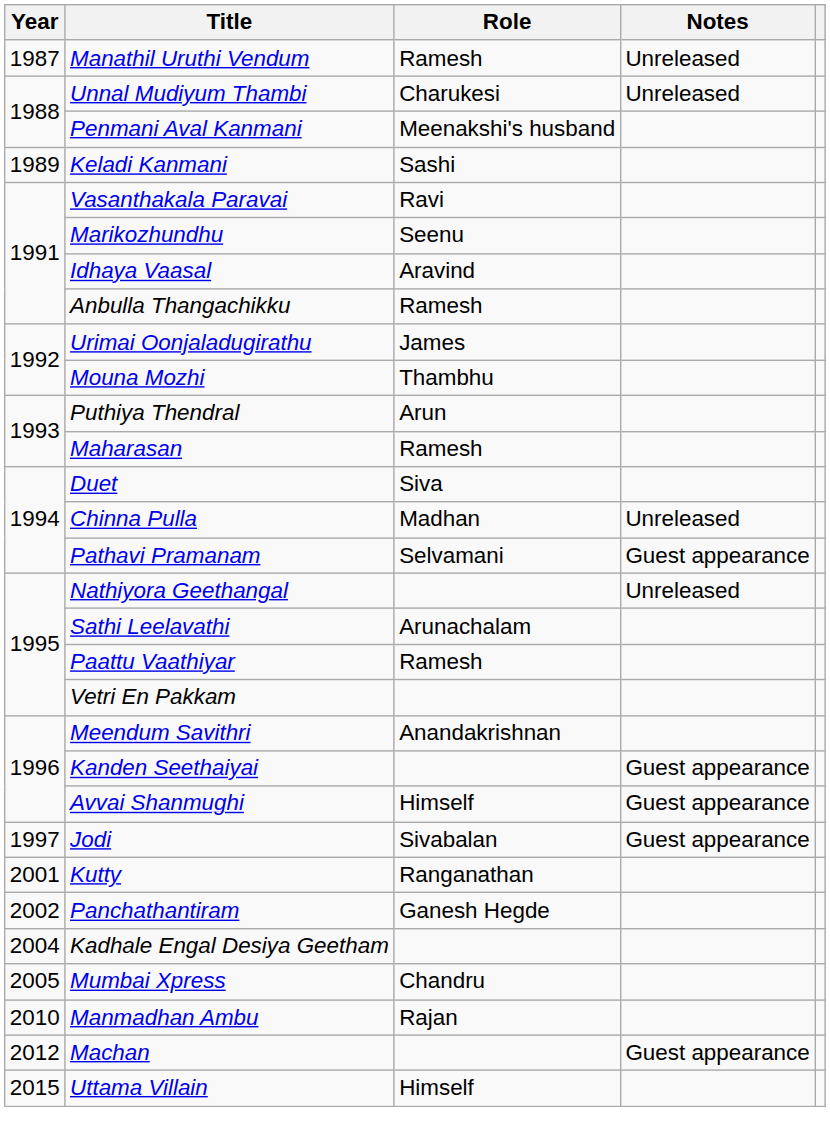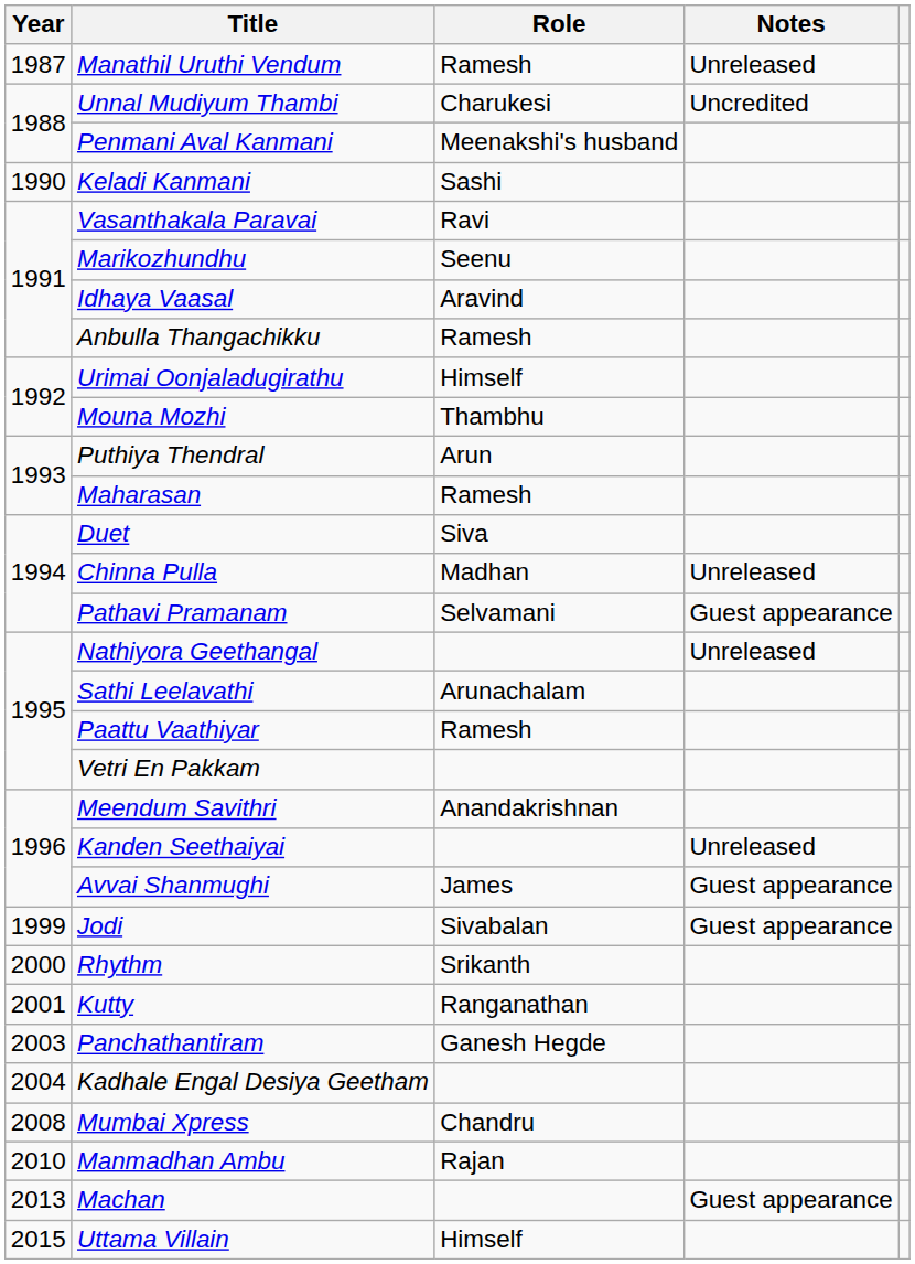Unnal Mudiyum Thambi | Notes: Unreleased -> Uncredited
Keladi Kanmani | Year: 1989 -> 1990
Urimai Oonjaladugirathu | Role: James -> Himself
Kanden Seethaiyai | Notes: Guest appearance -> Unreleased
Avvai Shanmughi | Role: Himself -> James
Jodi | Year: 1997 -> 1999
+ row: 2000 | Rhythm | Srikanth
Panchathantiram | Year: 2002 -> 2003
Mumbai Xpress | Year: 2005 -> 2008
Machan | Year: 2012 -> 2013
